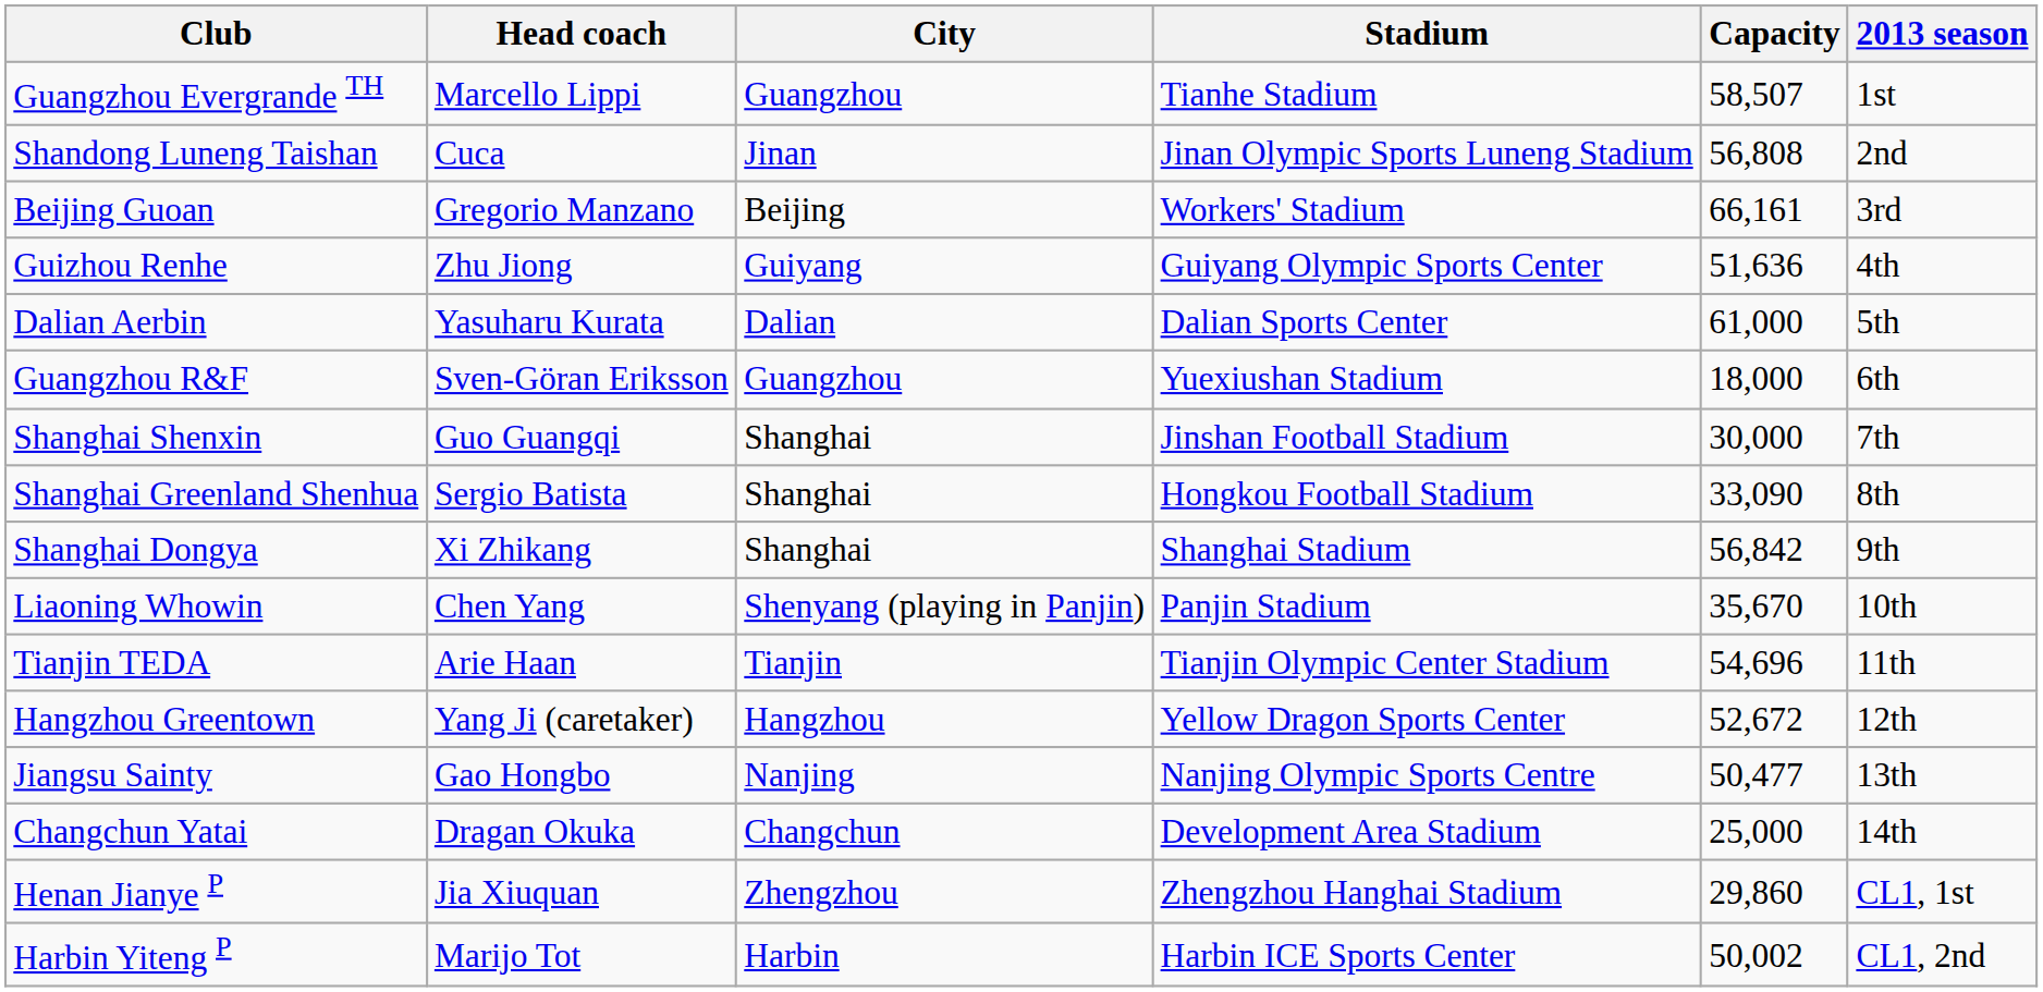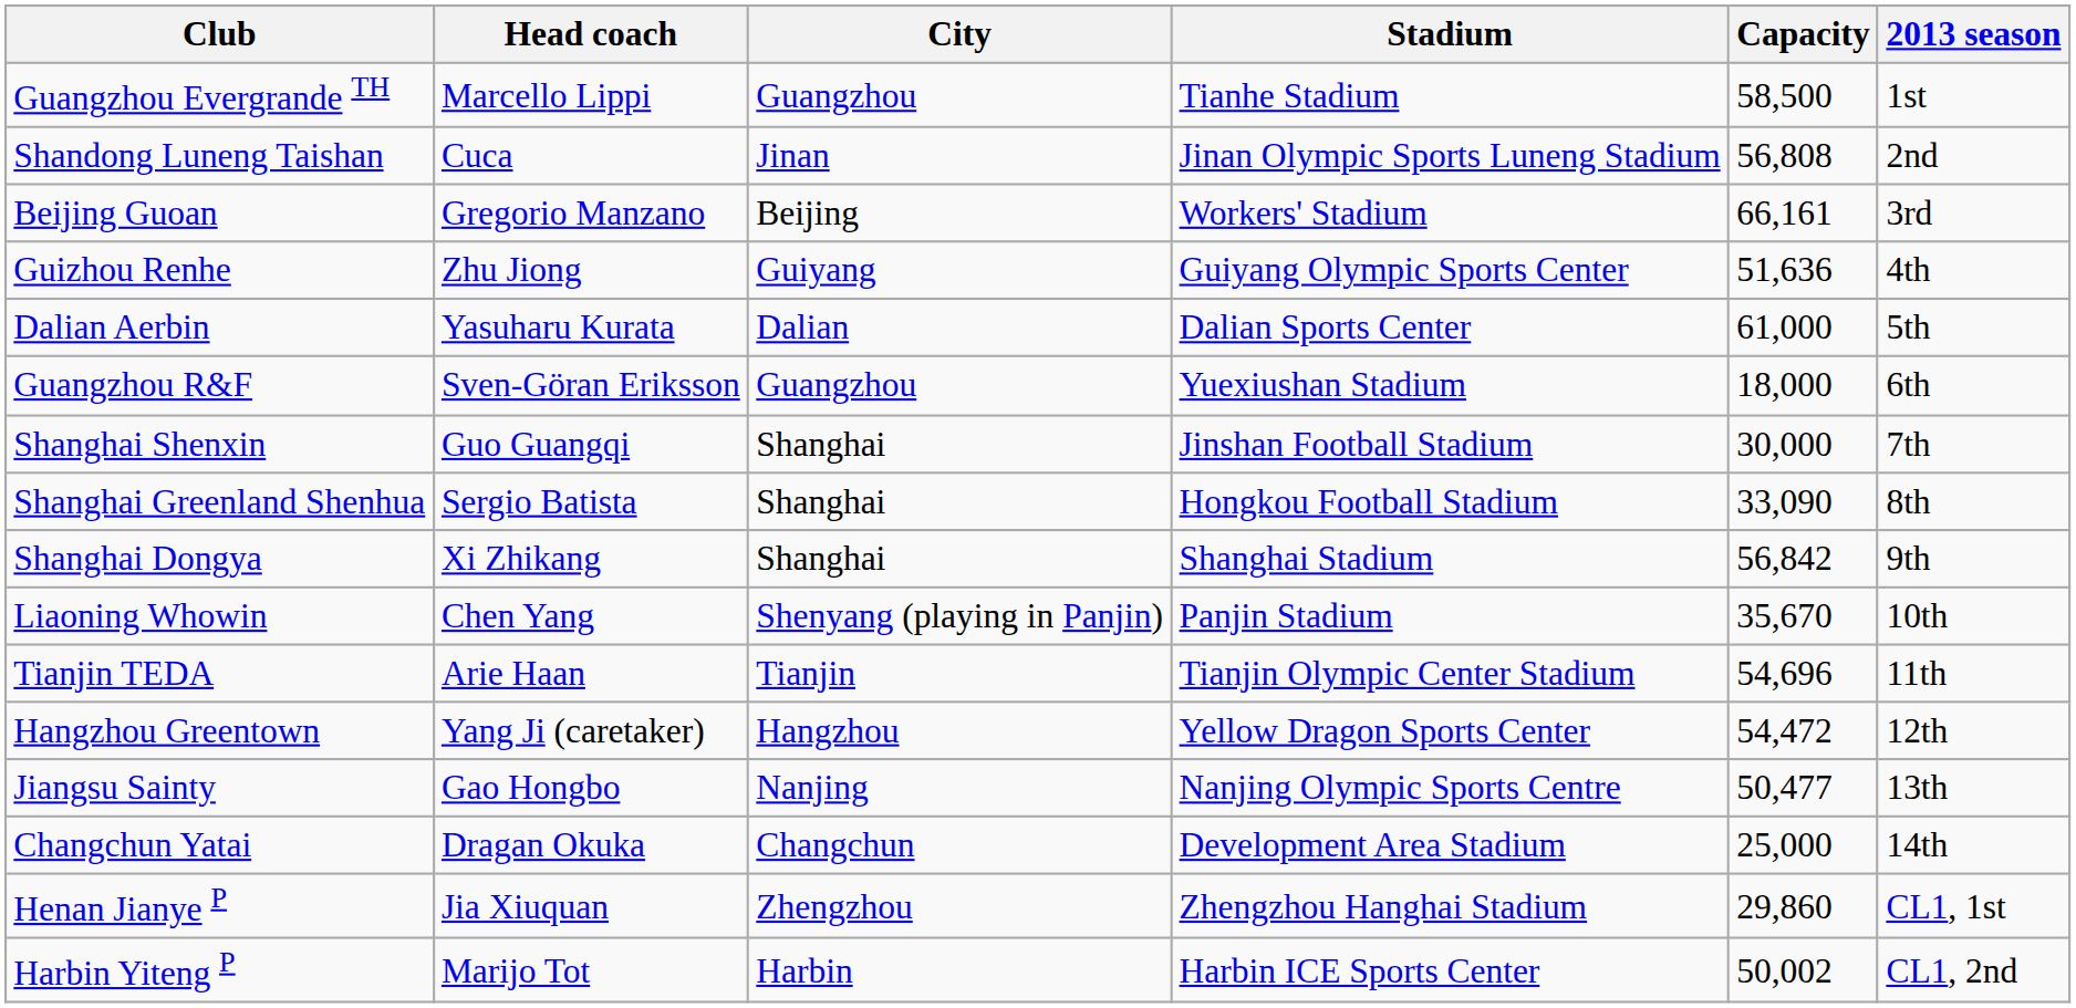Guangzhou Evergrande TH | Capacity: 58,507 -> 58,500
Hangzhou Greentown | Capacity: 52,672 -> 54,472
